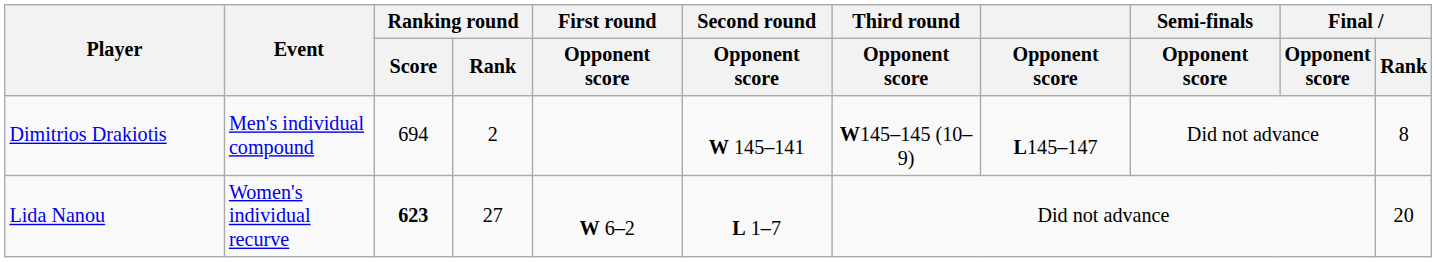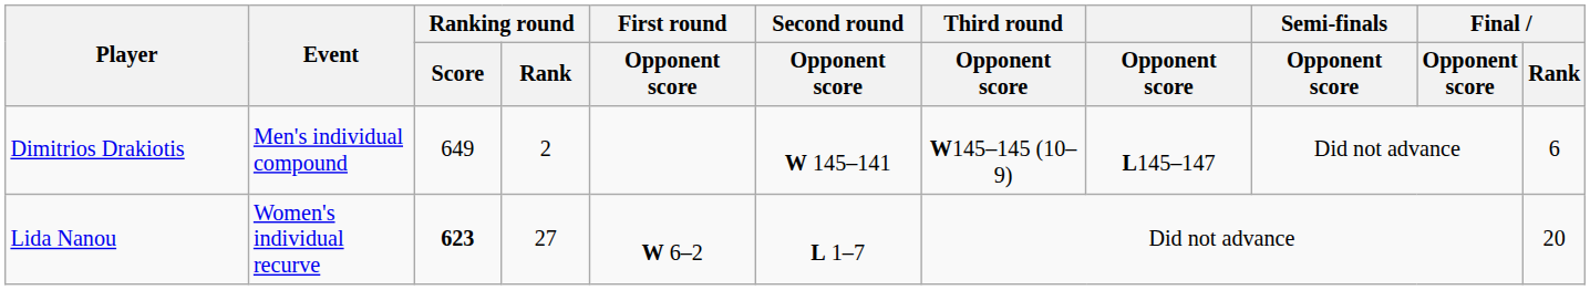Dimitrios Drakiotis | Ranking round / Score: 694 -> 649
Dimitrios Drakiotis | Final / Rank: 8 -> 6
